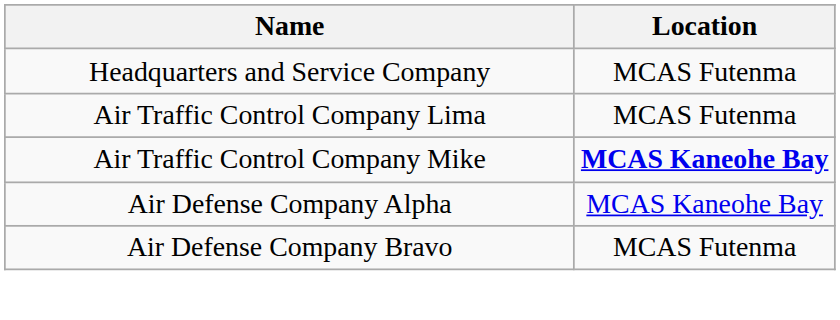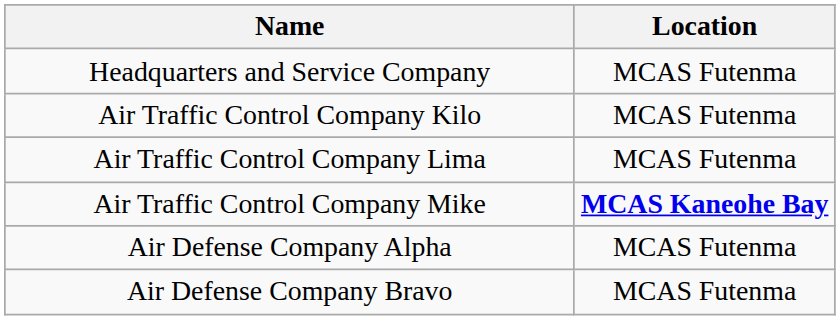+ row: Air Traffic Control Company Kilo | MCAS Futenma
Air Defense Company Alpha | Location: MCAS Kaneohe Bay -> MCAS Futenma
